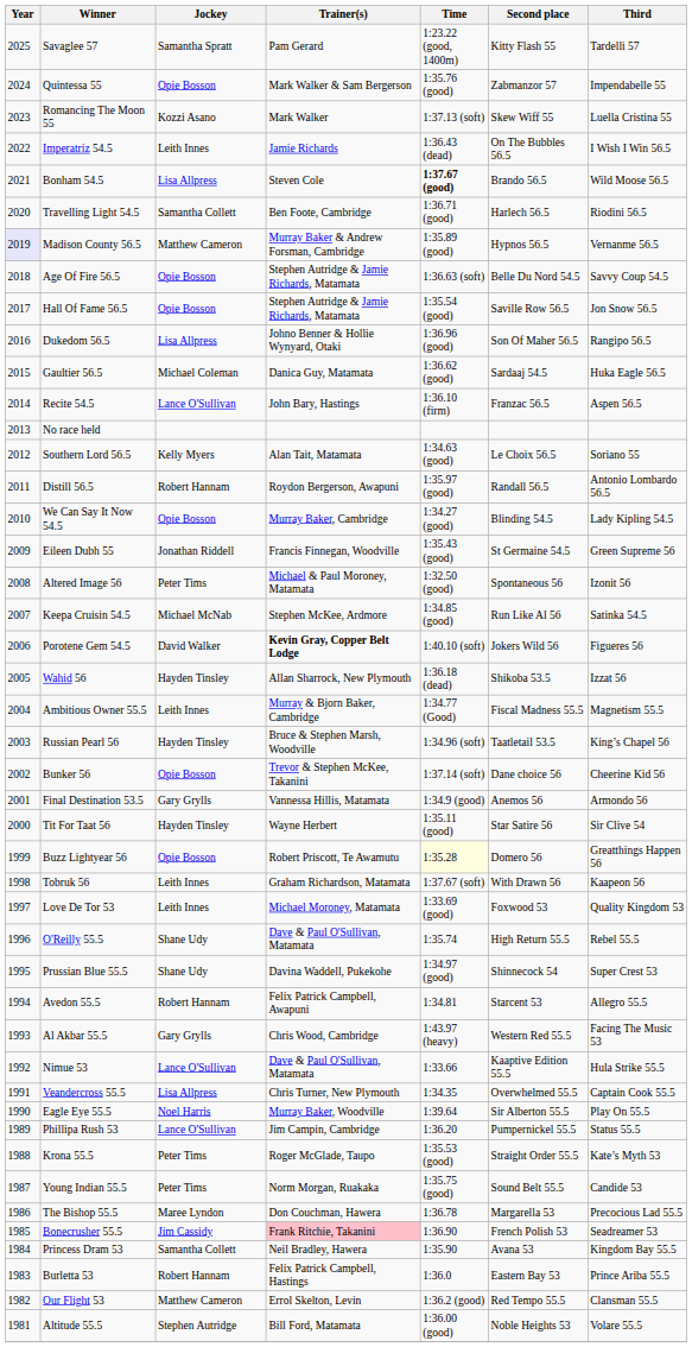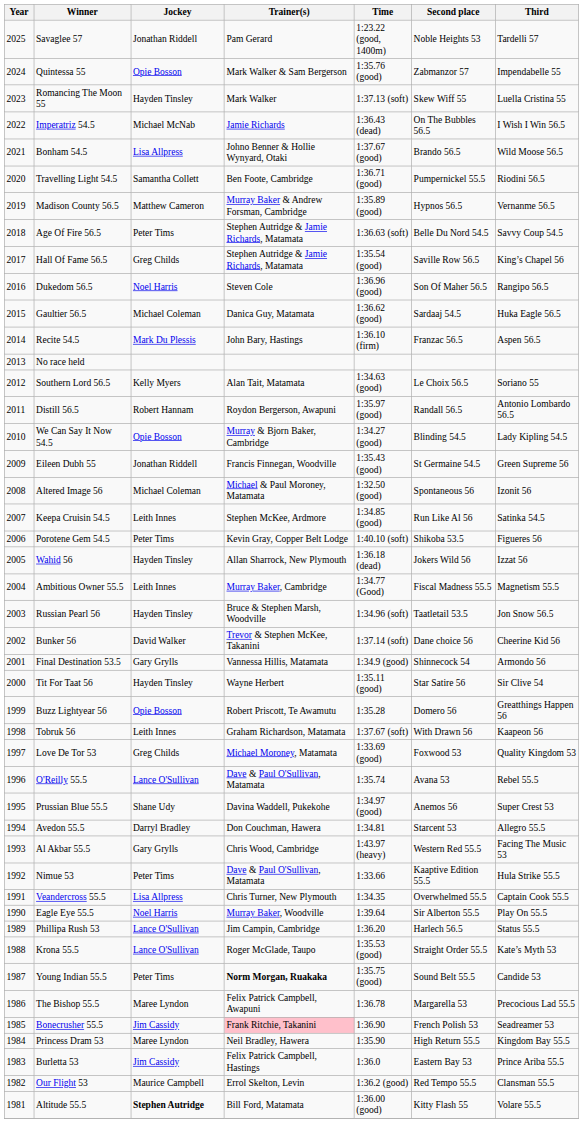Savaglee 57 | Jockey: Samantha Spratt -> Jonathan Riddell
Savaglee 57 | Second place: Kitty Flash 55 -> Noble Heights 53
Romancing The Moon 55 | Jockey: Kozzi Asano -> Hayden Tinsley
Imperatriz 54.5 | Jockey: Leith Innes -> Michael McNab
Bonham 54.5 | Trainer(s): Steven Cole -> Johno Benner & Hollie Wynyard, Otaki
Bonham 54.5 | Time: bold -> normal
Travelling Light 54.5 | Second place: Harlech 56.5 -> Pumpernickel 55.5
Madison County 56.5 | Year: lavender background -> no background
Age Of Fire 56.5 | Jockey: Opie Bosson -> Peter Tims
Hall Of Fame 56.5 | Jockey: Opie Bosson -> Greg Childs
Hall Of Fame 56.5 | Third: Jon Snow 56.5 -> King’s Chapel 56
Dukedom 56.5 | Jockey: Lisa Allpress -> Noel Harris
Dukedom 56.5 | Trainer(s): Johno Benner & Hollie Wynyard, Otaki -> Steven Cole
Recite 54.5 | Jockey: Lance O'Sullivan -> Mark Du Plessis
We Can Say It Now 54.5 | Trainer(s): Murray Baker, Cambridge -> Murray & Bjorn Baker, Cambridge
Altered Image 56 | Jockey: Peter Tims -> Michael Coleman
Keepa Cruisin 54.5 | Jockey: Michael McNab -> Leith Innes
Porotene Gem 54.5 | Jockey: David Walker -> Peter Tims
Porotene Gem 54.5 | Trainer(s): bold -> normal
Porotene Gem 54.5 | Second place: Jokers Wild 56 -> Shikoba 53.5
Wahid 56 | Second place: Shikoba 53.5 -> Jokers Wild 56
Ambitious Owner 55.5 | Trainer(s): Murray & Bjorn Baker, Cambridge -> Murray Baker, Cambridge
Russian Pearl 56 | Third: King’s Chapel 56 -> Jon Snow 56.5
Bunker 56 | Jockey: Opie Bosson -> David Walker
Final Destination 53.5 | Second place: Anemos 56 -> Shinnecock 54
Buzz Lightyear 56 | Time: lightyellow background -> no background
Love De Tor 53 | Jockey: Leith Innes -> Greg Childs
O'Reilly 55.5 | Jockey: Shane Udy -> Lance O'Sullivan
O'Reilly 55.5 | Second place: High Return 55.5 -> Avana 53
Prussian Blue 55.5 | Second place: Shinnecock 54 -> Anemos 56
Avedon 55.5 | Jockey: Robert Hannam -> Darryl Bradley
Avedon 55.5 | Trainer(s): Felix Patrick Campbell, Awapuni -> Don Couchman, Hawera
Nimue 53 | Jockey: Lance O'Sullivan -> Peter Tims
Phillipa Rush 53 | Second place: Pumpernickel 55.5 -> Harlech 56.5
Krona 55.5 | Jockey: Peter Tims -> Lance O'Sullivan
Young Indian 55.5 | Trainer(s): normal -> bold
The Bishop 55.5 | Trainer(s): Don Couchman, Hawera -> Felix Patrick Campbell, Awapuni
Princess Dram 53 | Jockey: Samantha Collett -> Maree Lyndon
Princess Dram 53 | Second place: Avana 53 -> High Return 55.5
Burletta 53 | Jockey: Robert Hannam -> Jim Cassidy
Our Flight 53 | Jockey: Matthew Cameron -> Maurice Campbell
Altitude 55.5 | Jockey: normal -> bold
Altitude 55.5 | Second place: Noble Heights 53 -> Kitty Flash 55
